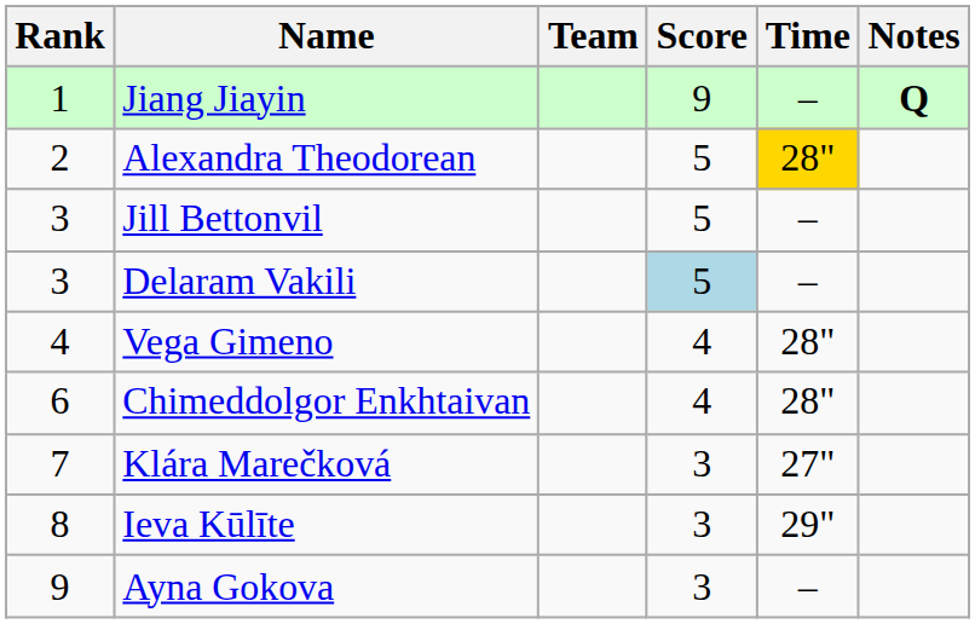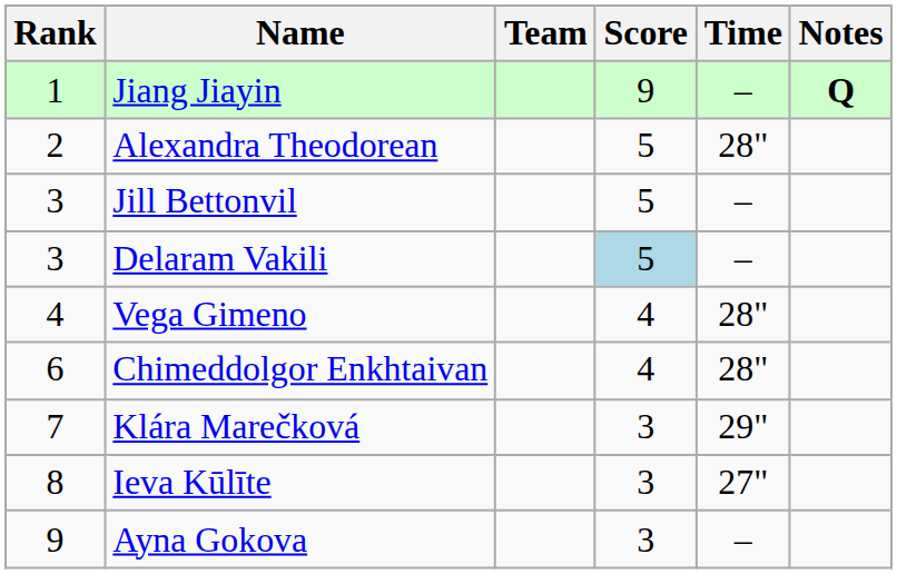Alexandra Theodorean | Time: gold background -> no background
Klára Marečková | Time: 27" -> 29"
Ieva Kūlīte | Time: 29" -> 27"
